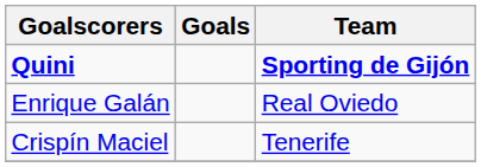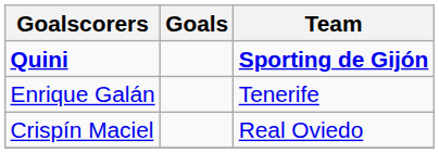Enrique Galán | Team: Real Oviedo -> Tenerife
Crispín Maciel | Team: Tenerife -> Real Oviedo
